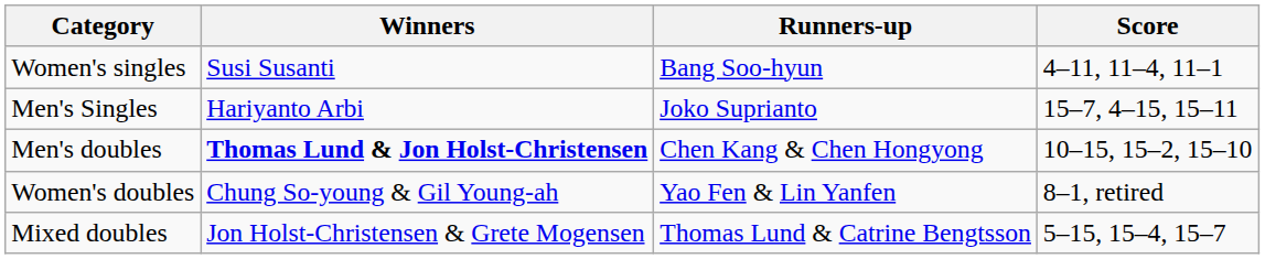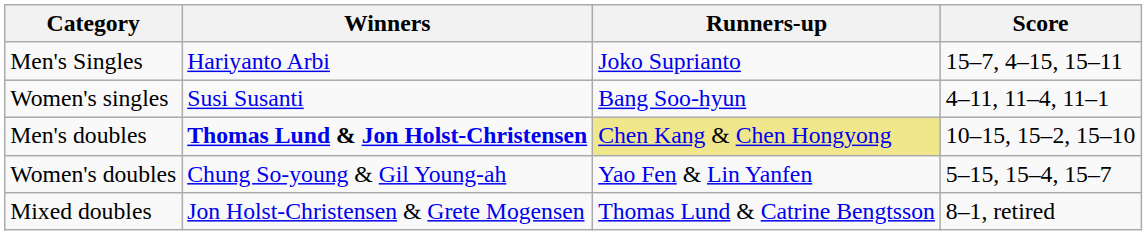rows swapped: Men's Singles <-> Women's singles
Men's doubles | Runners-up: no background -> khaki background
Women's doubles | Score: 8–1, retired -> 5–15, 15–4, 15–7
Mixed doubles | Score: 5–15, 15–4, 15–7 -> 8–1, retired
